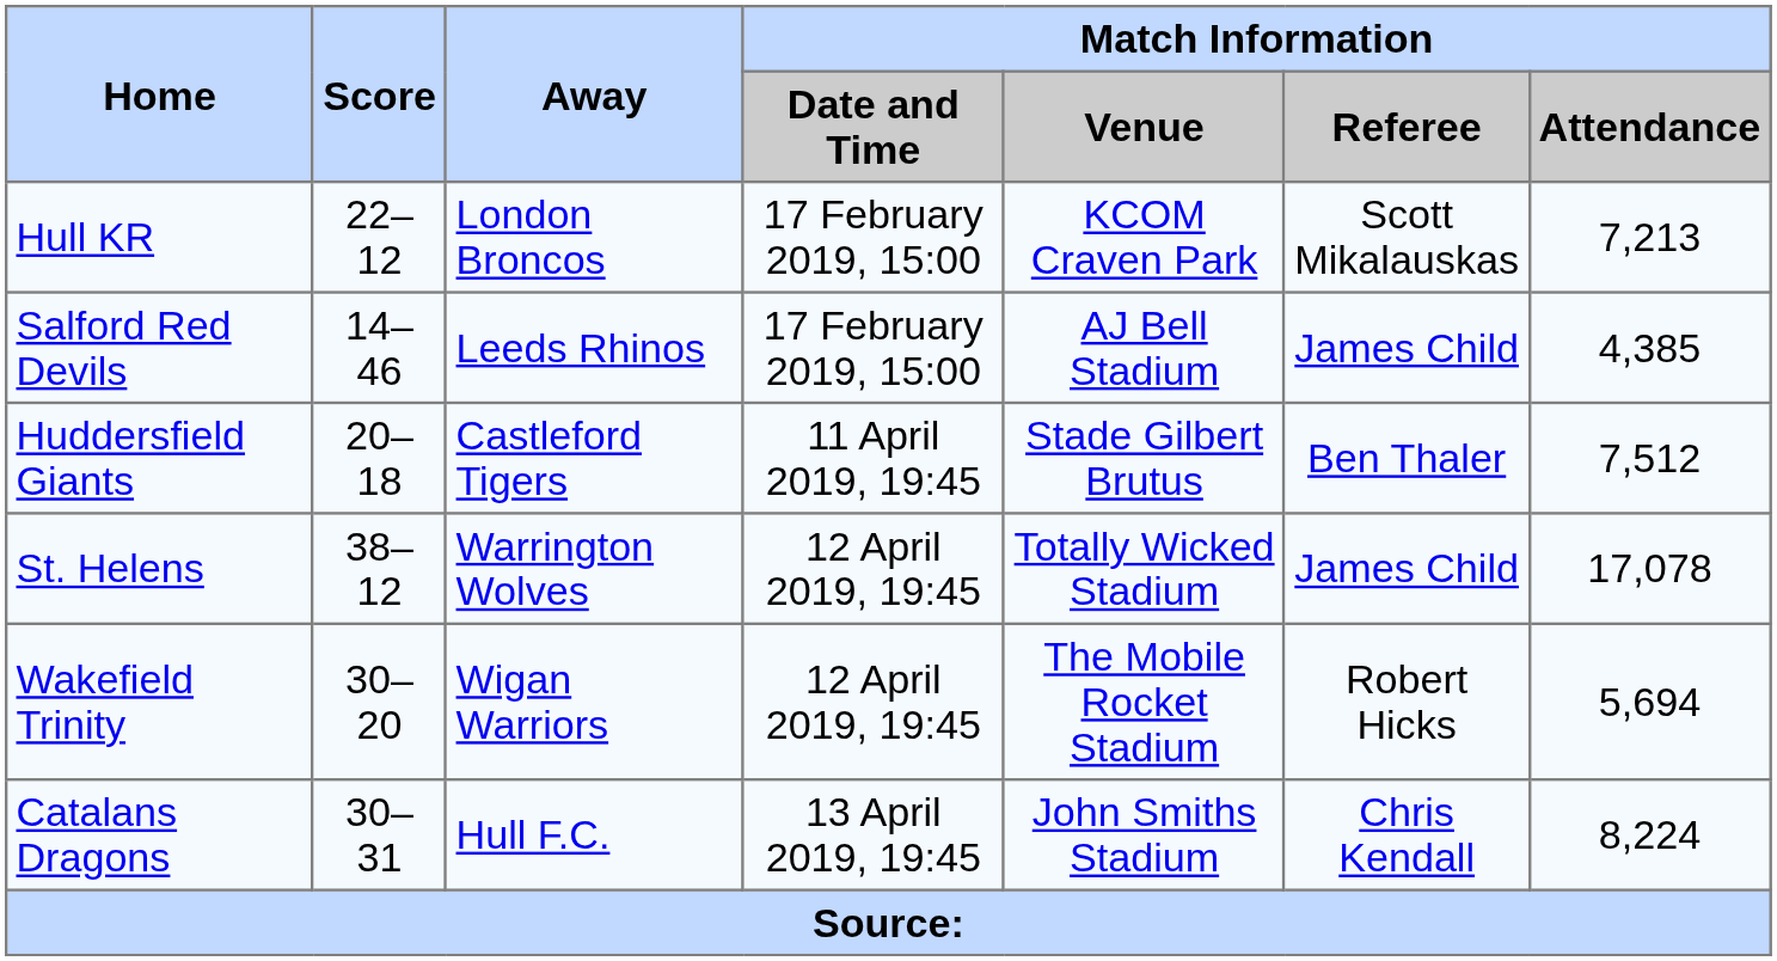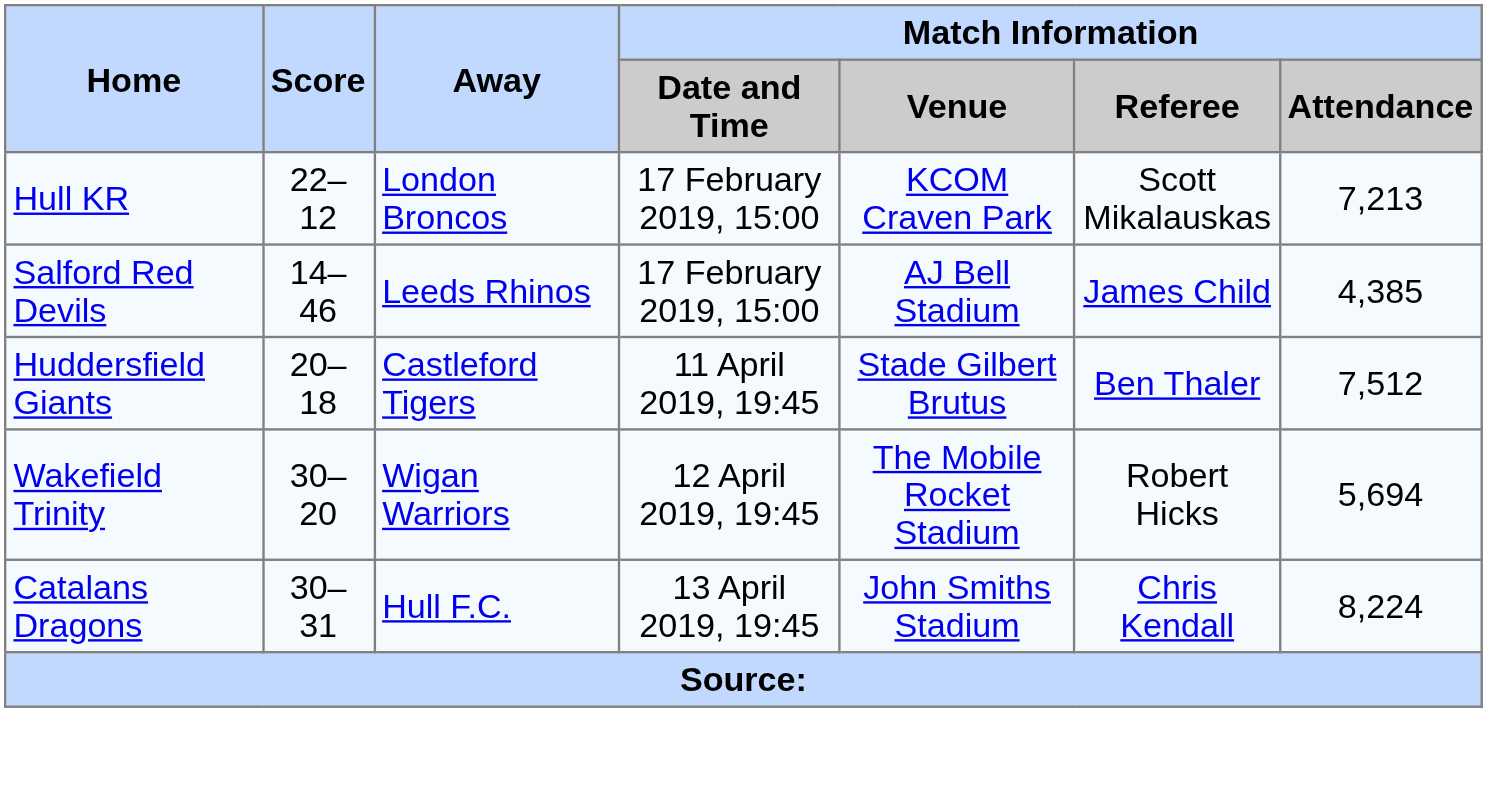- row: St. Helens | 38–12 | Warrington Wolves | 12 April 2019, 19:45 | Totally Wicked Stadium | James Child | 17,078
